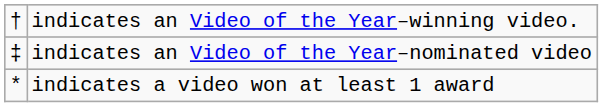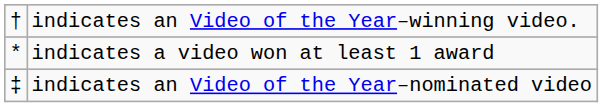rows swapped: indicates an Video of the Year–nominated video <-> indicates a video won at least 1 award
